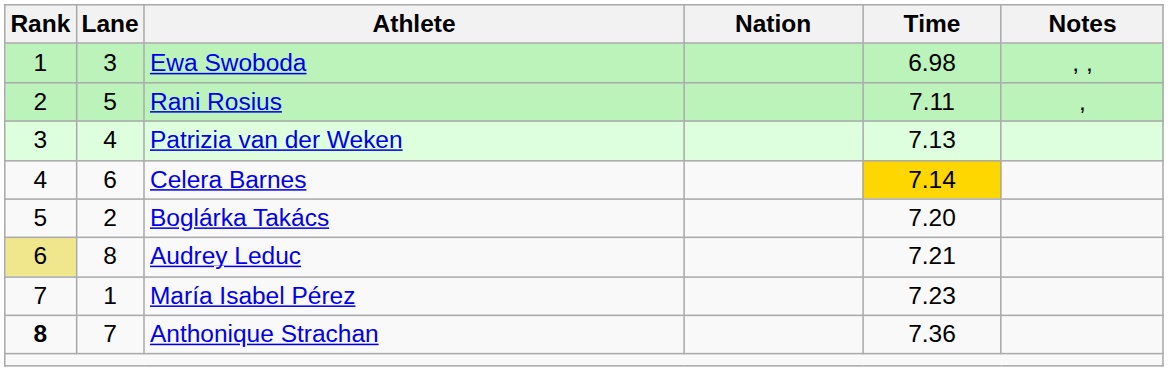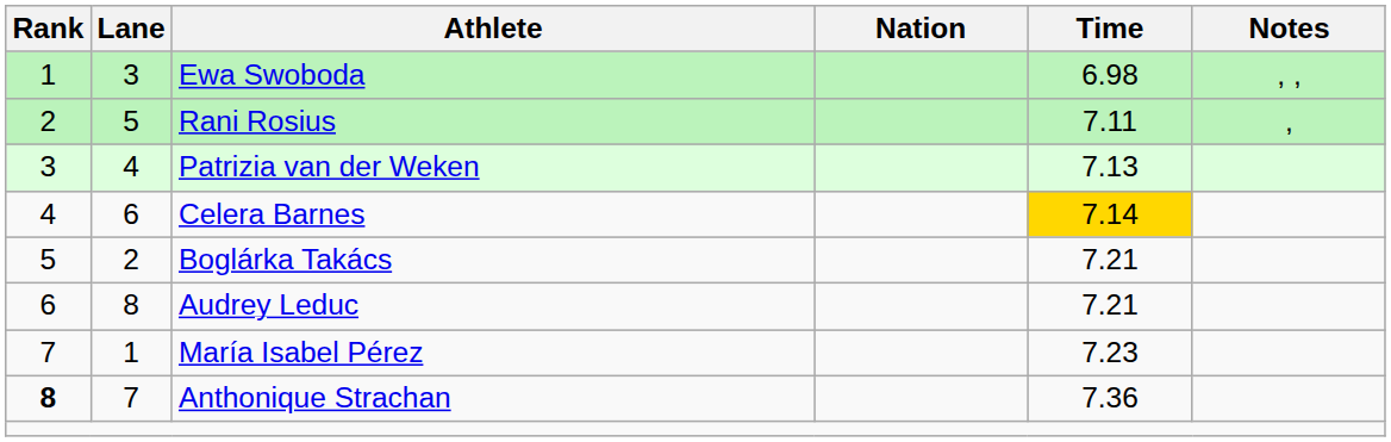Boglárka Takács | Time: 7.20 -> 7.21
Audrey Leduc | Rank: khaki background -> no background
